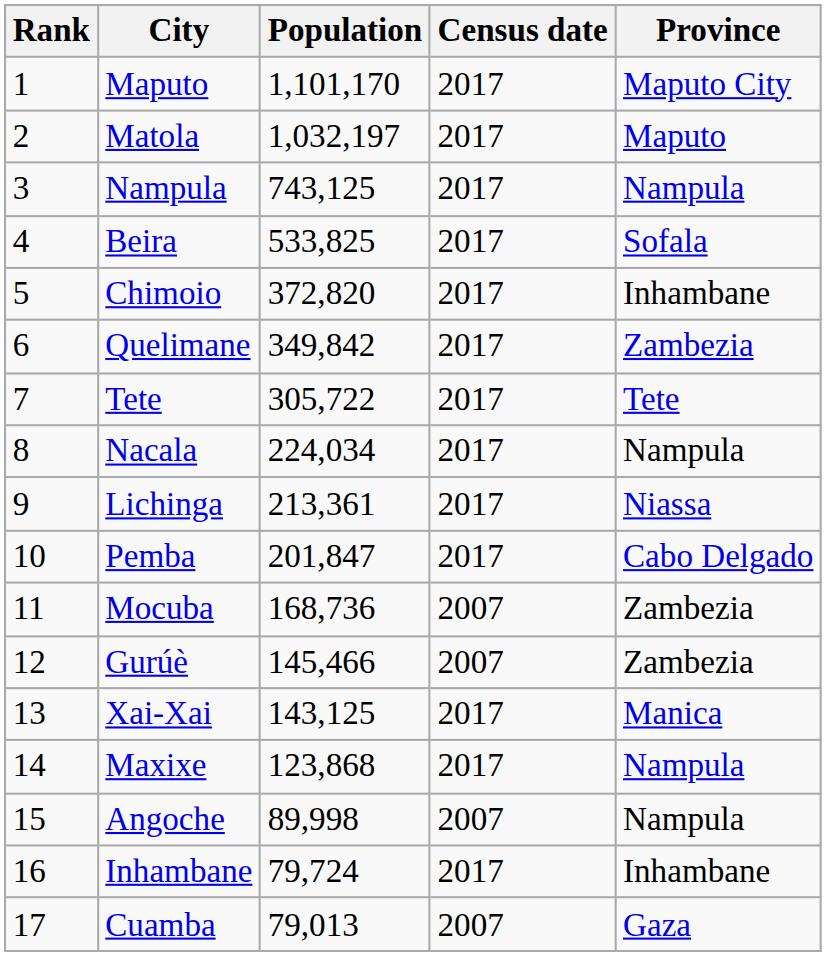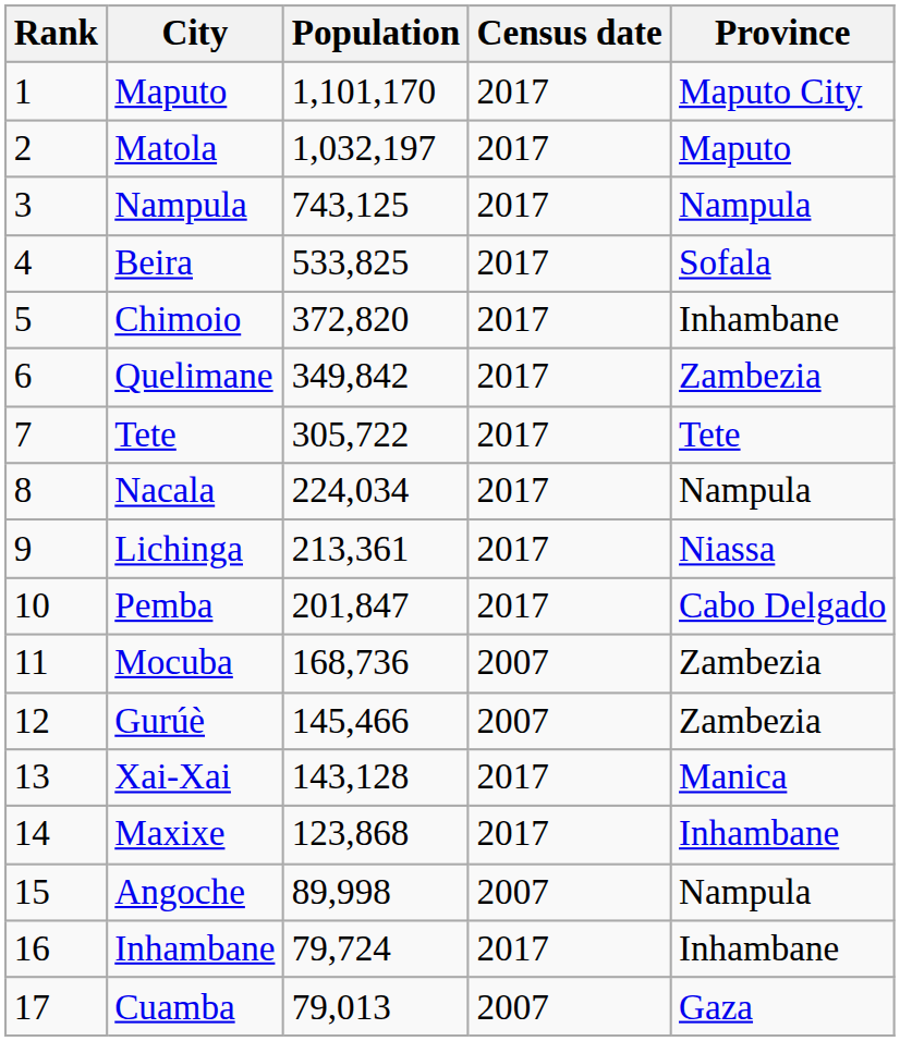Xai-Xai | Population: 143,125 -> 143,128
Maxixe | Province: Nampula -> Inhambane
